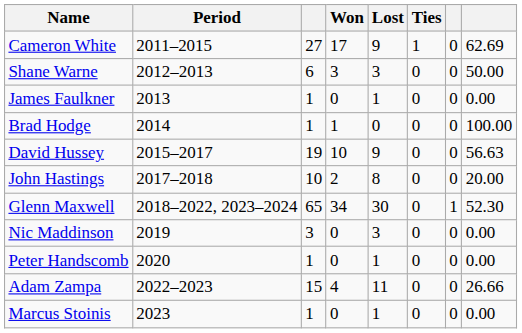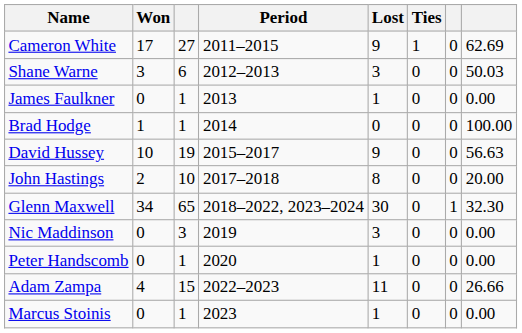columns swapped: Period <-> Won
Shane Warne | column 8: 50.00 -> 50.03
Glenn Maxwell | column 8: 52.30 -> 32.30
